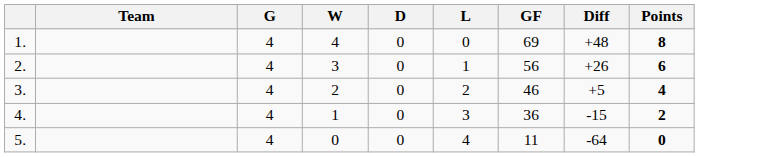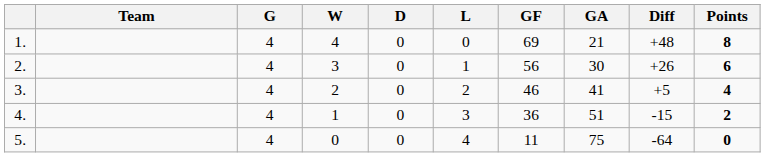+ column: GA | 21 | 30 | 41 | 51 | 75
